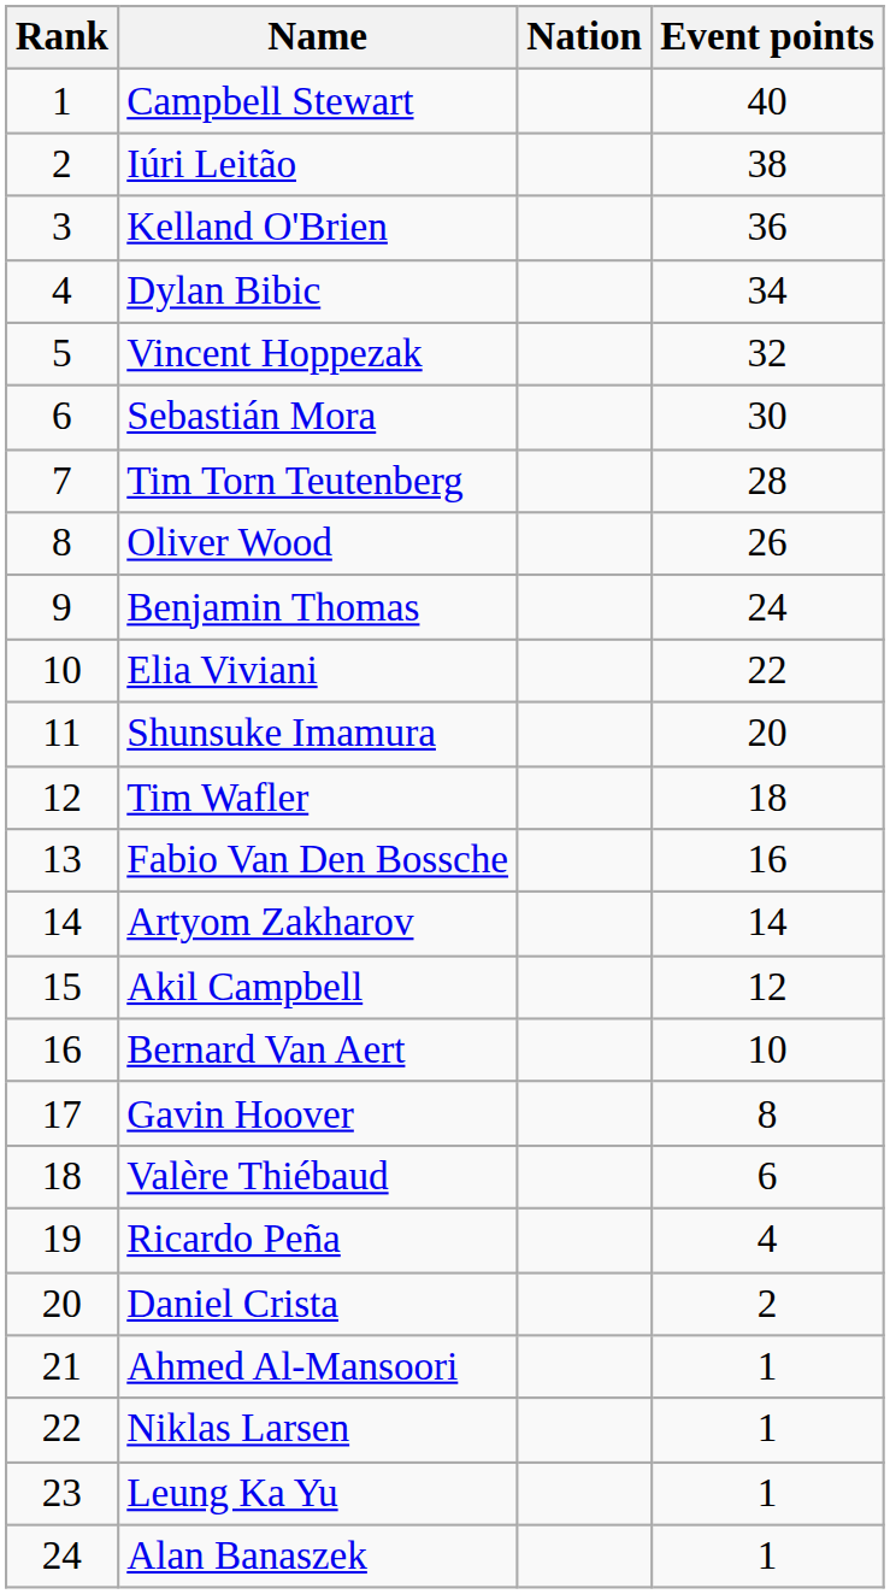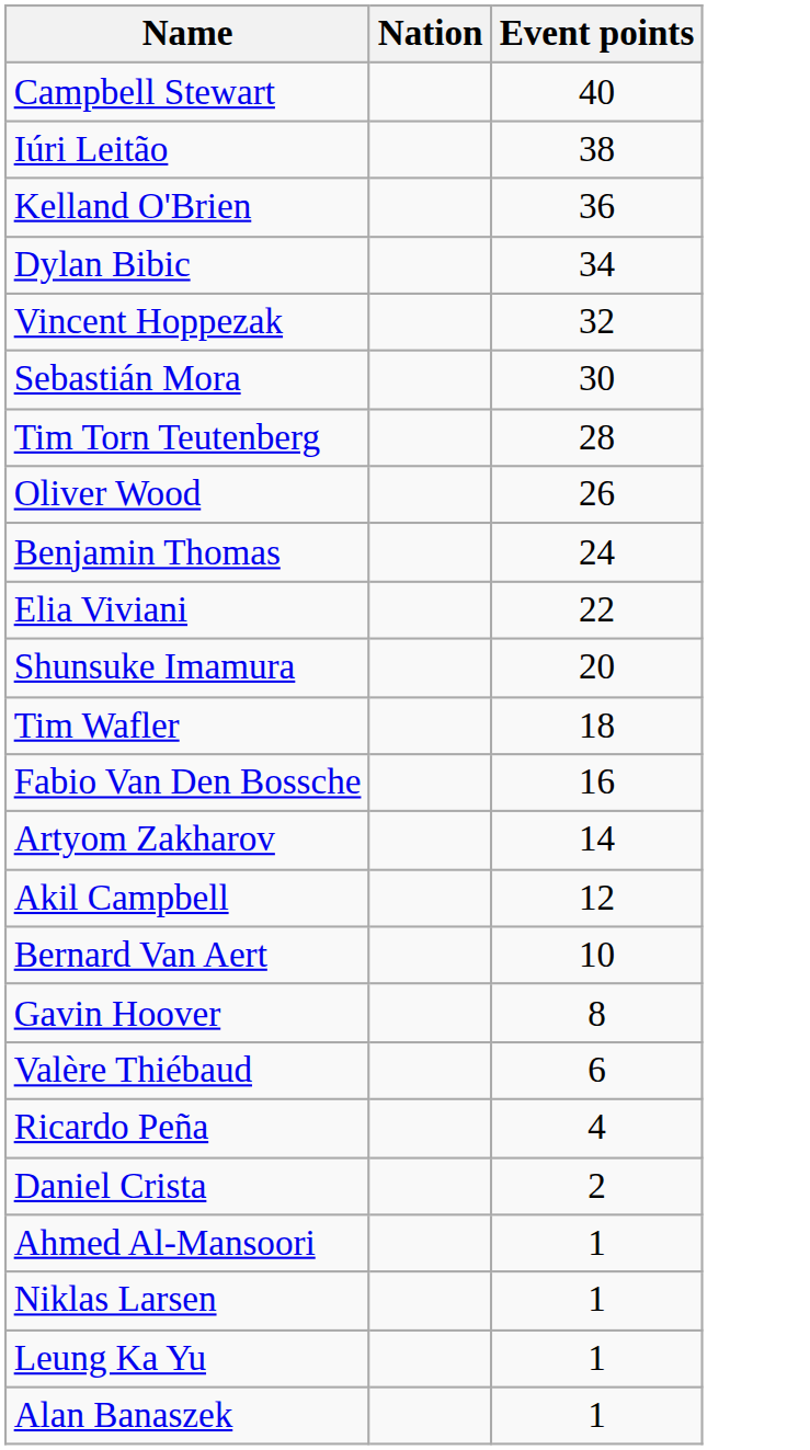- column: Rank | 1 | 2 | 3 | 4 | 5 | 6 | 7 | 8 | 9 | 10 | 11 | 12 | 13 | 14 | 15 | 16 | 17 | 18 | 19 | 20 | 21 | 22 | 23 | 24
